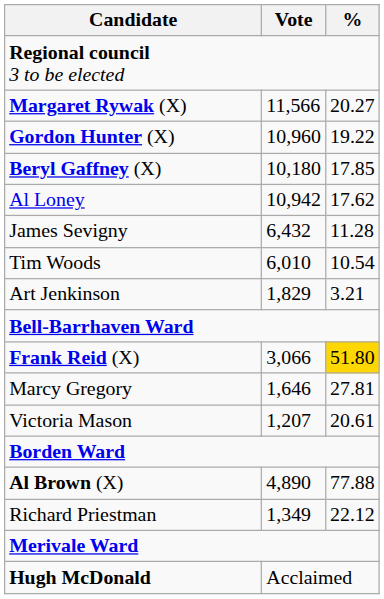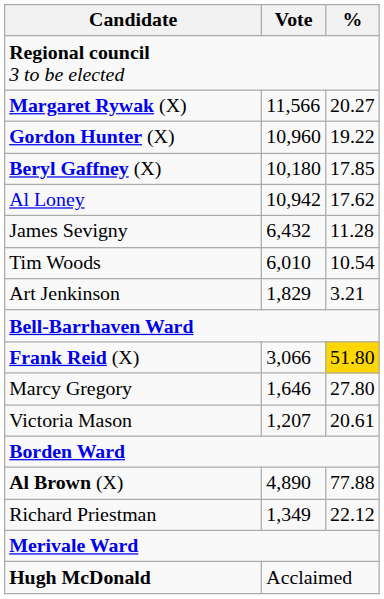Marcy Gregory | %: 27.81 -> 27.80
